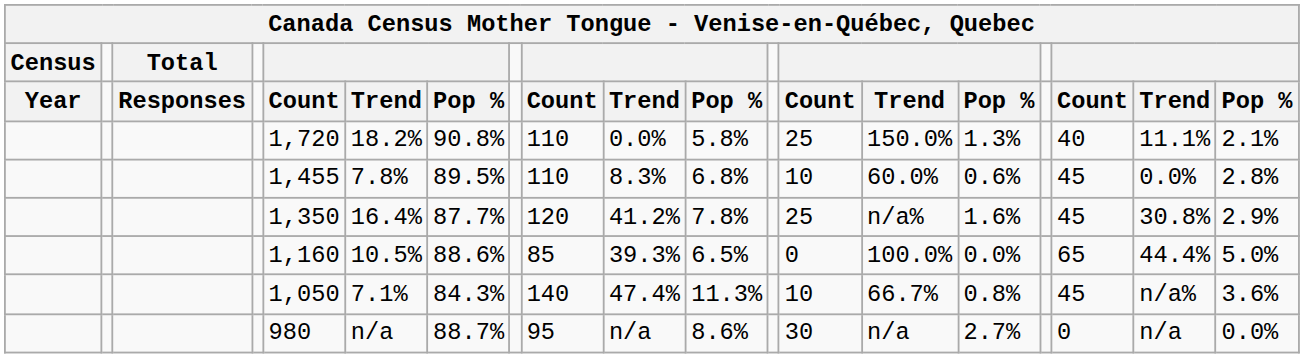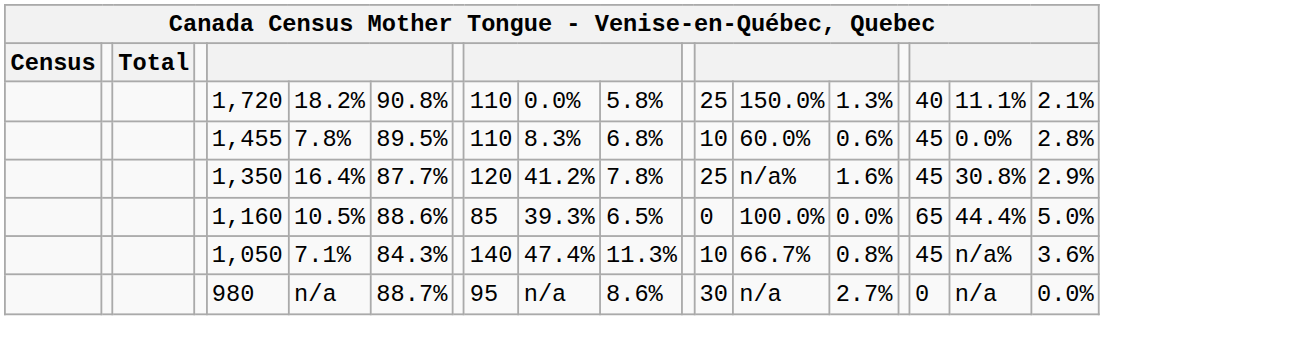- row: Year | Responses | Count | Trend | Pop % | Count | Trend | Pop % | Count | Trend | Pop % | Count | Trend | Pop %
